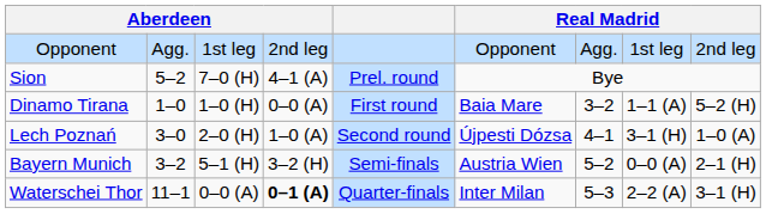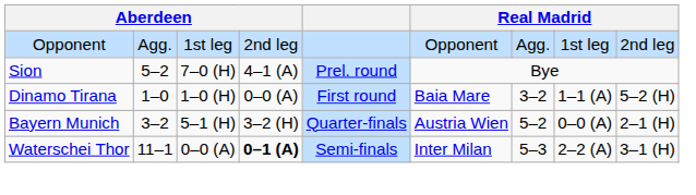- row: Lech Poznań | 3–0 | 2–0 (H) | 1–0 (A) | Second round | Újpesti Dózsa | 4–1 | 3–1 (H) | 1–0 (A)
Bayern Munich | column 5: Semi-finals -> Quarter-finals
Waterschei Thor | column 5: Quarter-finals -> Semi-finals
